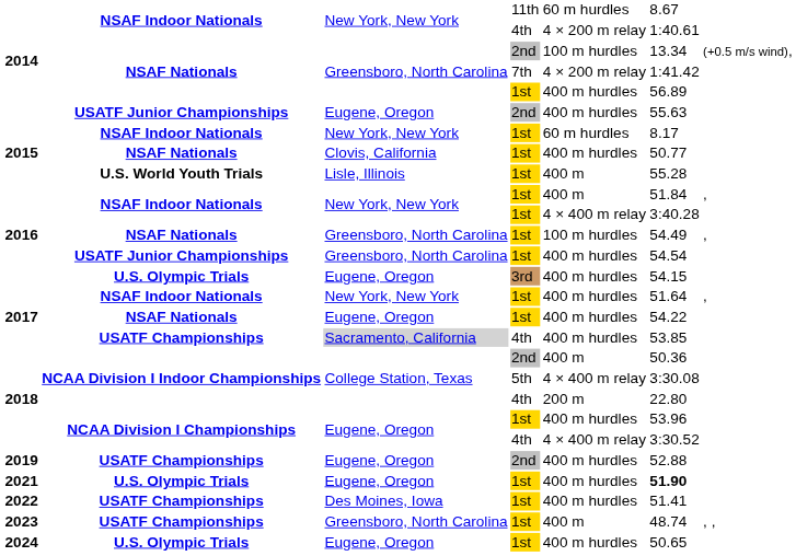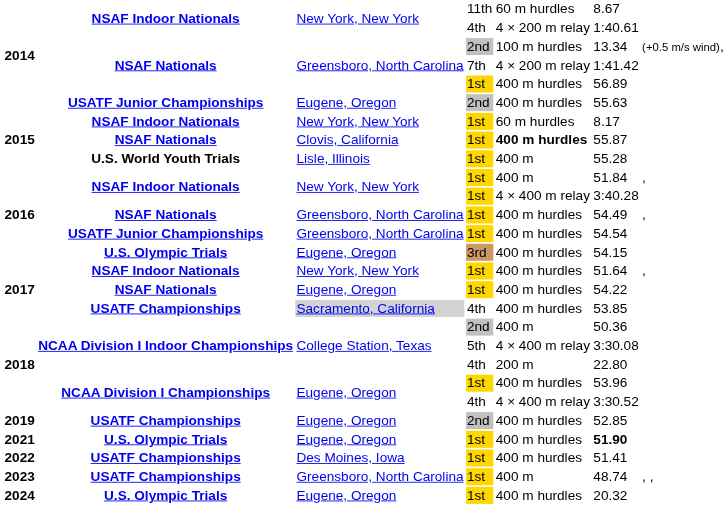2015 / NSAF Nationals | column 5: normal -> bold
2015 / NSAF Nationals | column 6: 50.77 -> 55.87
2016 / NSAF Nationals | column 5: 100 m hurdles -> 400 m hurdles
2019 | column 6: 52.88 -> 52.85
2024 | column 6: 50.65 -> 20.32
